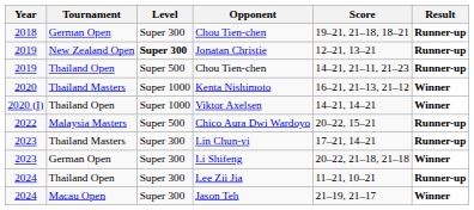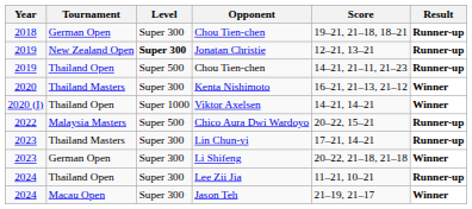Kenta Nishimoto | Level: Super 1000 -> Super 300
